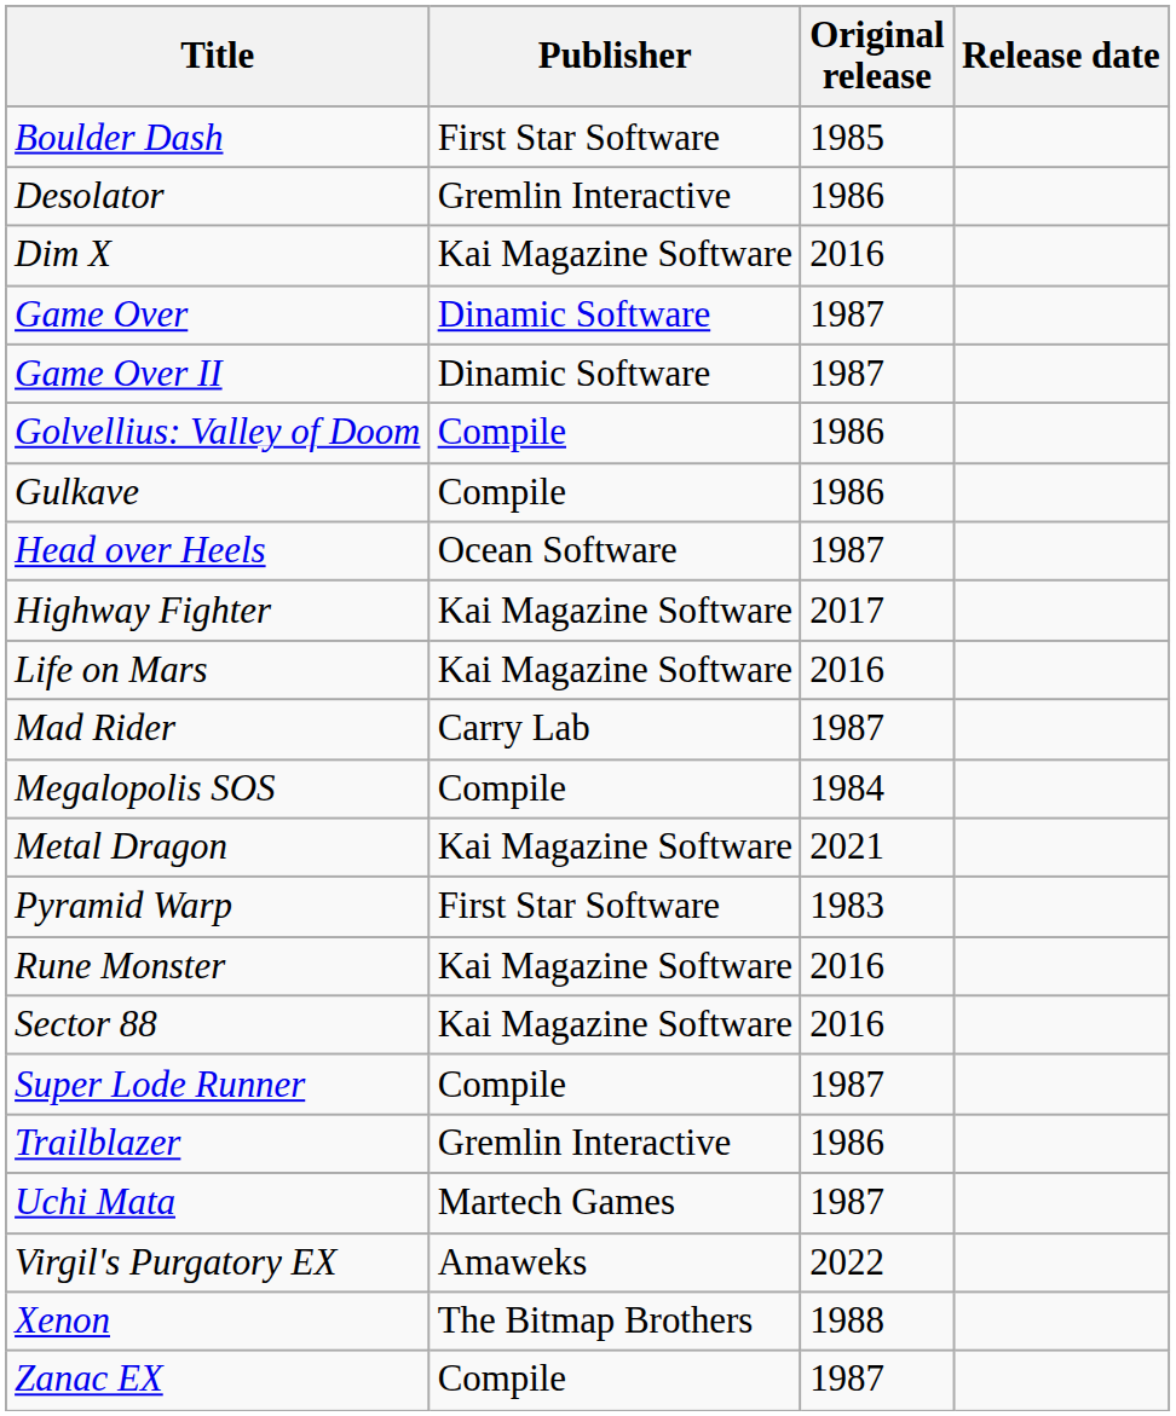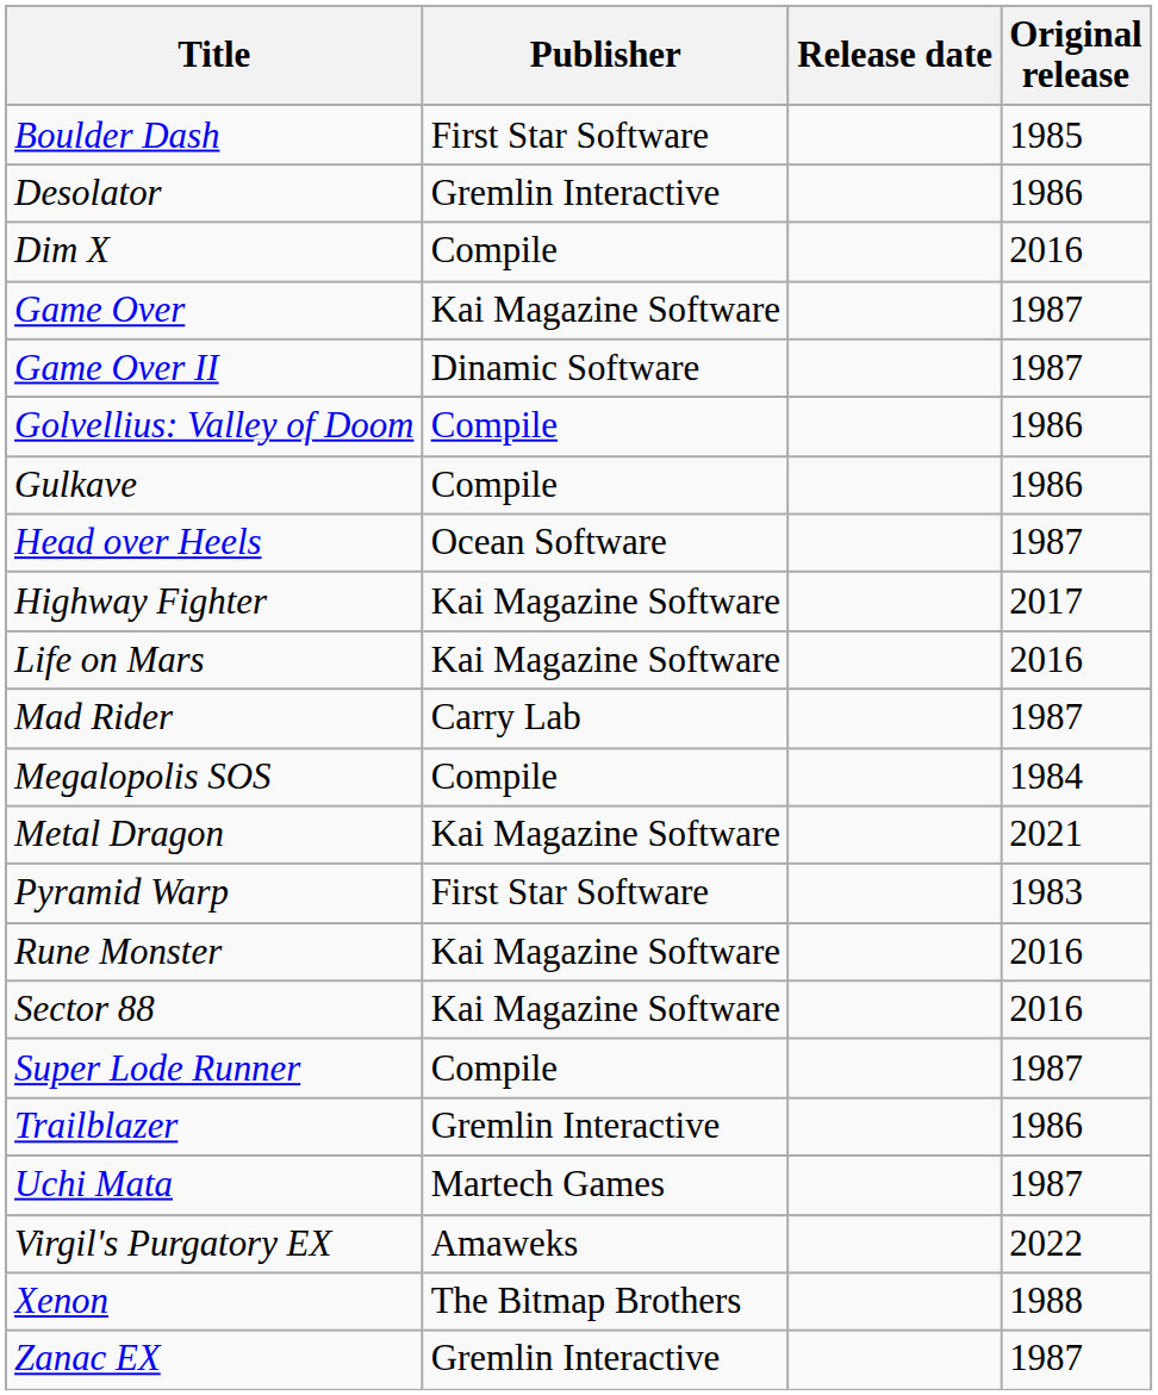columns swapped: Original release <-> Release date
Dim X | Publisher: Kai Magazine Software -> Compile
Game Over | Publisher: Dinamic Software -> Kai Magazine Software
Zanac EX | Publisher: Compile -> Gremlin Interactive
